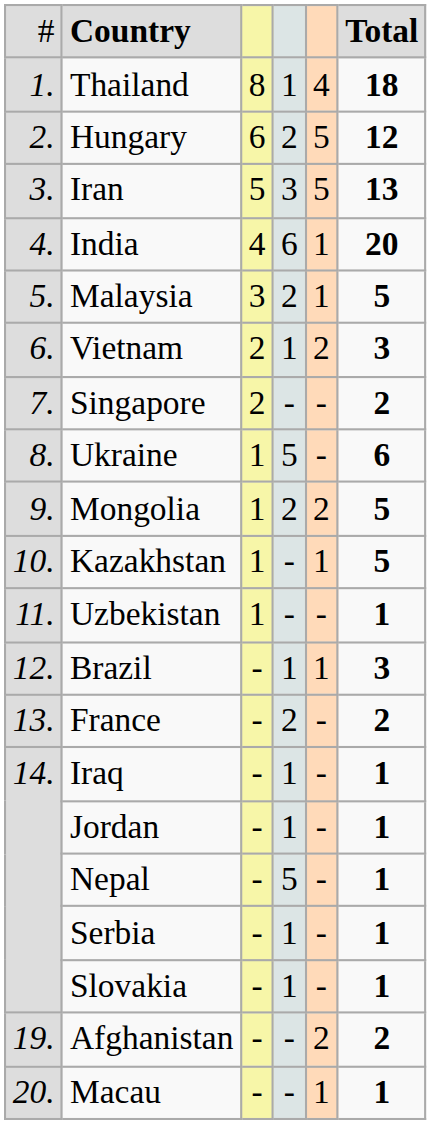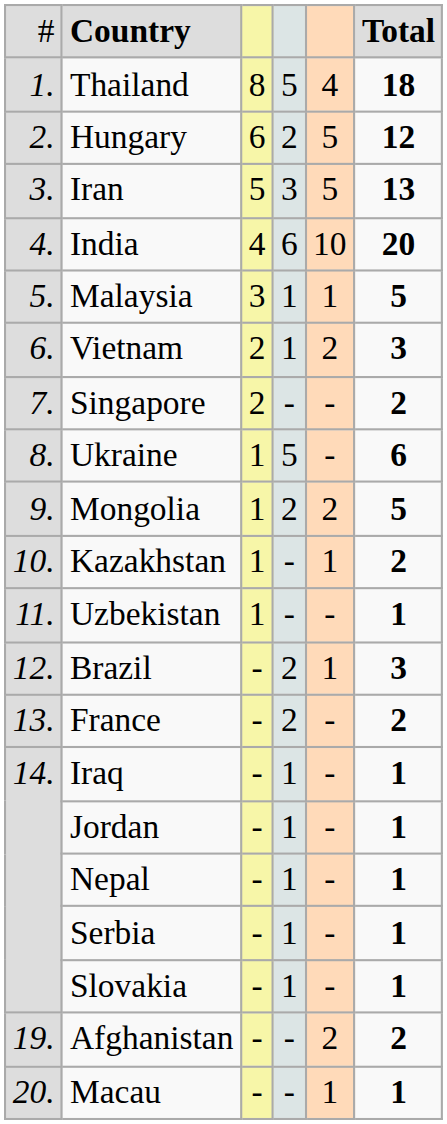Thailand | column 4: 1 -> 5
India | column 5: 1 -> 10
Malaysia | column 4: 2 -> 1
Kazakhstan | column 6: 5 -> 2
Brazil | column 4: 1 -> 2
Nepal | column 4: 5 -> 1
